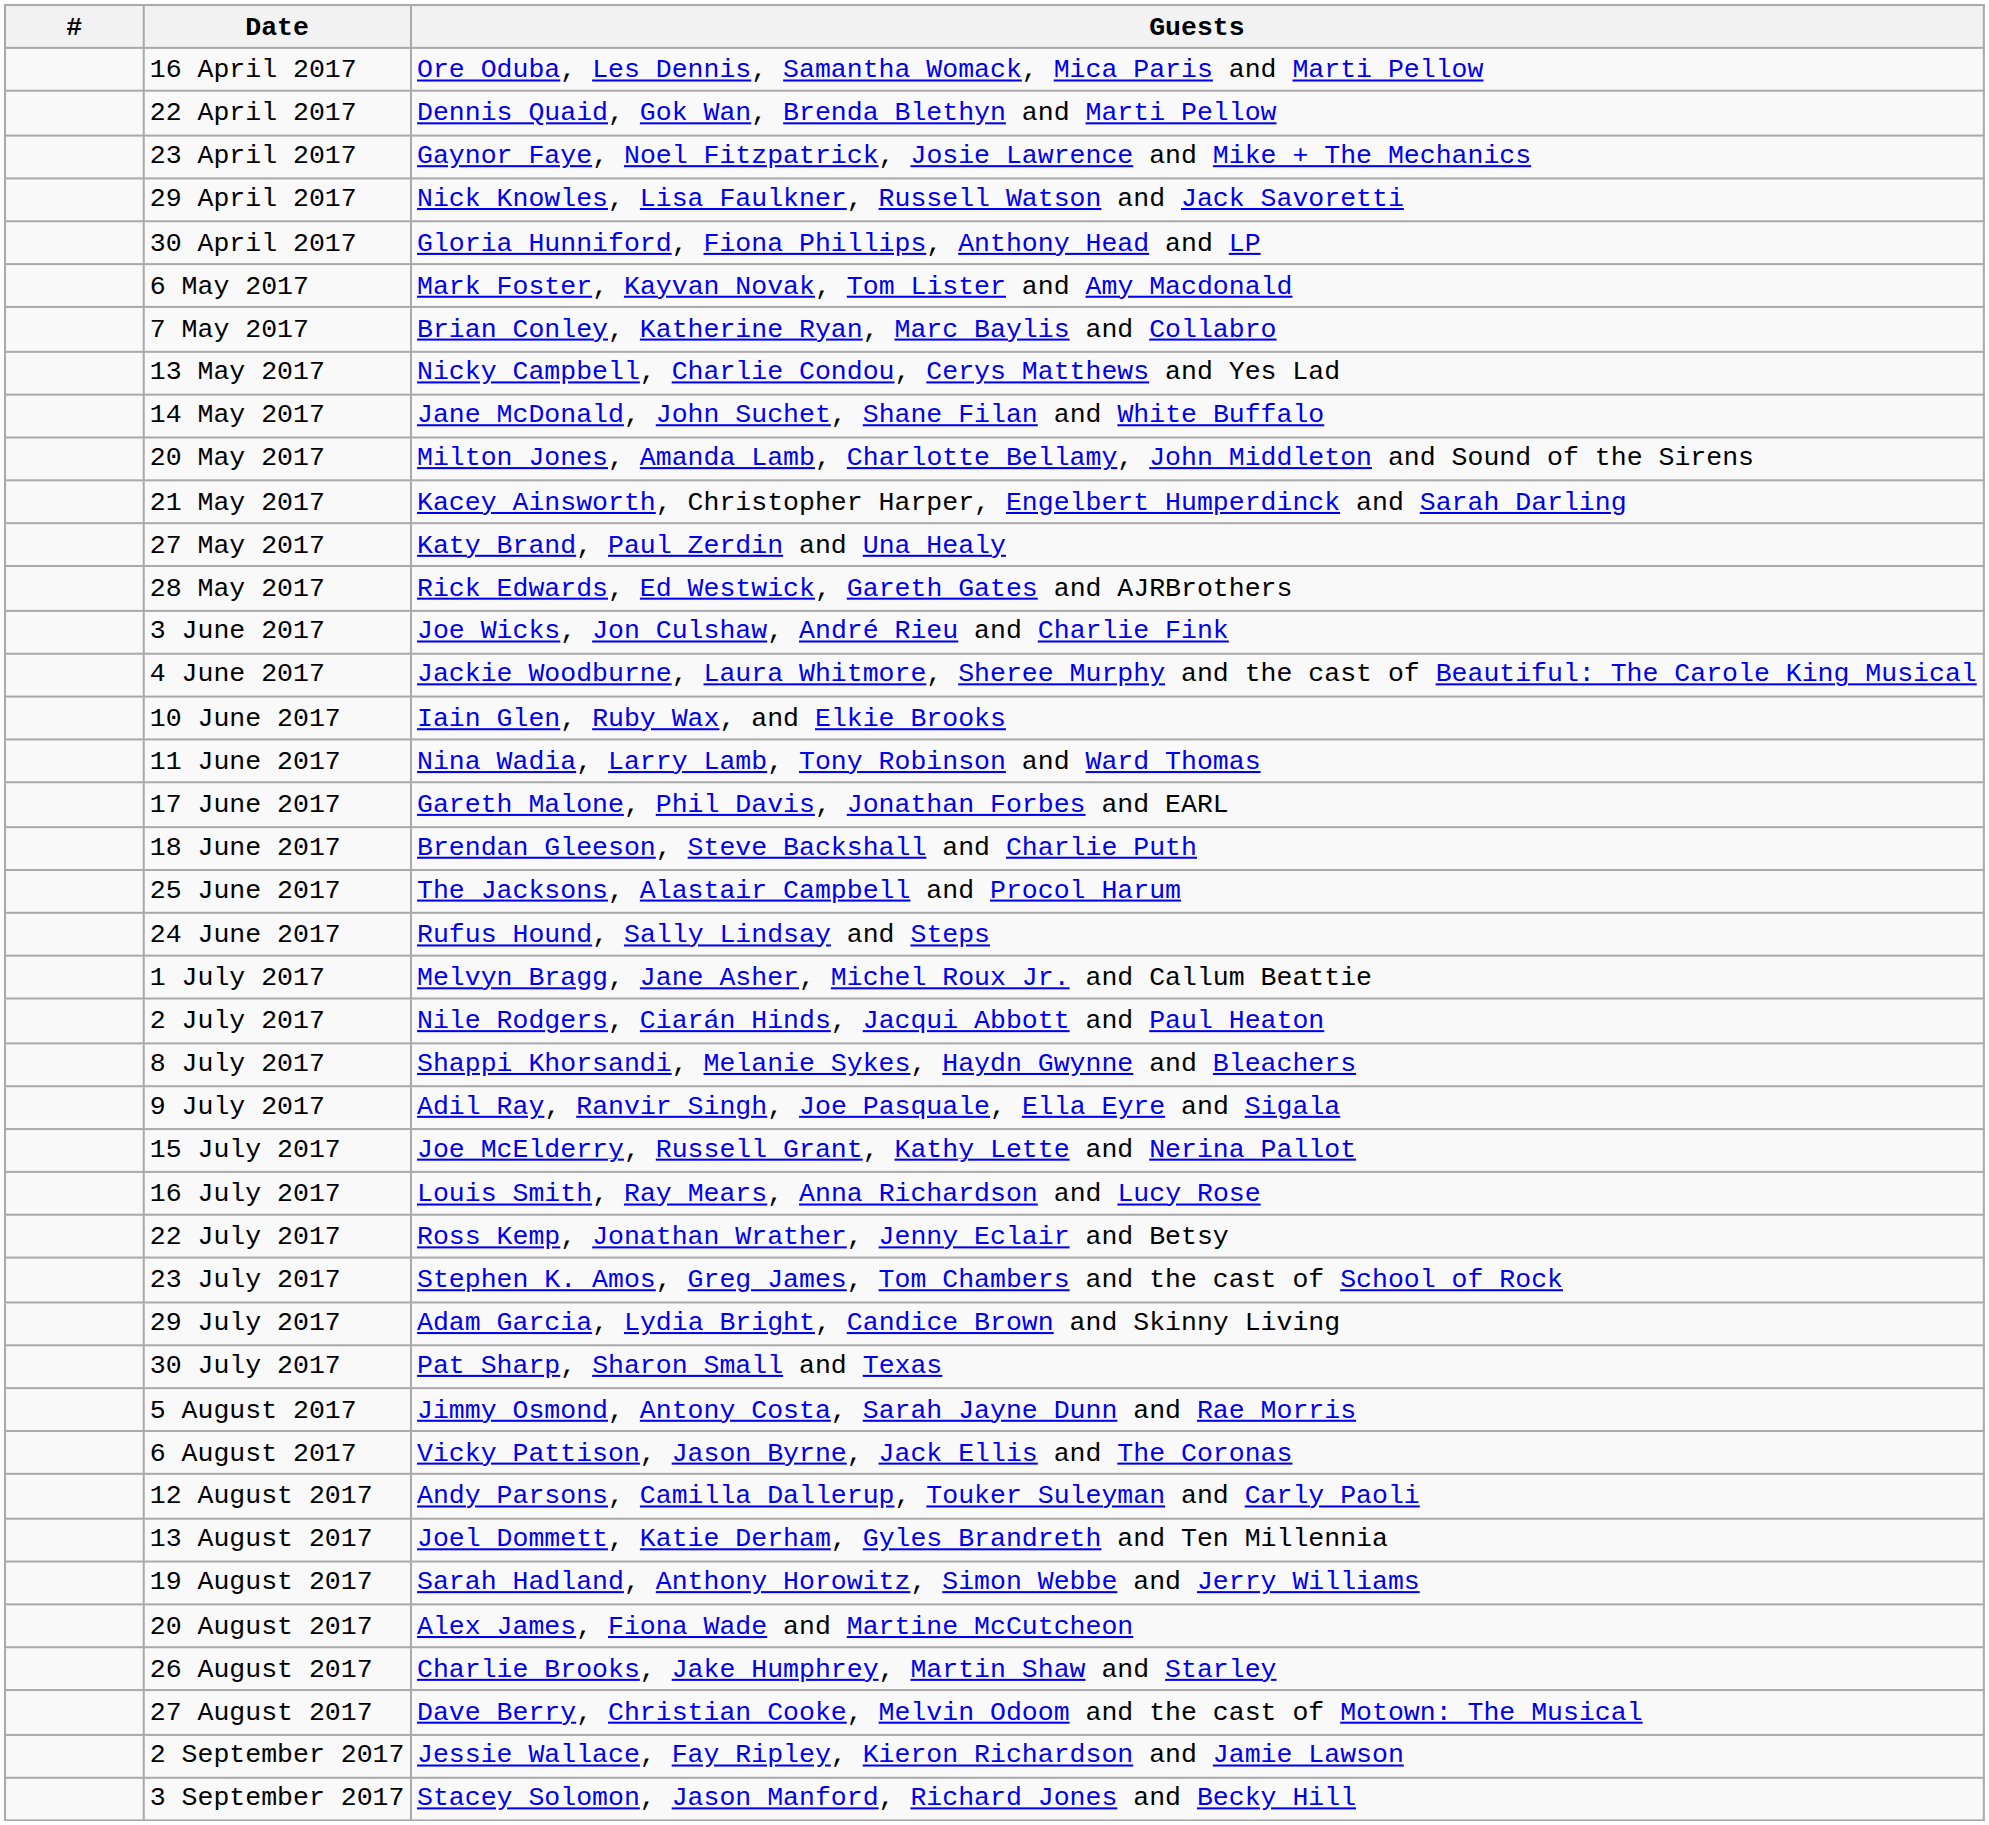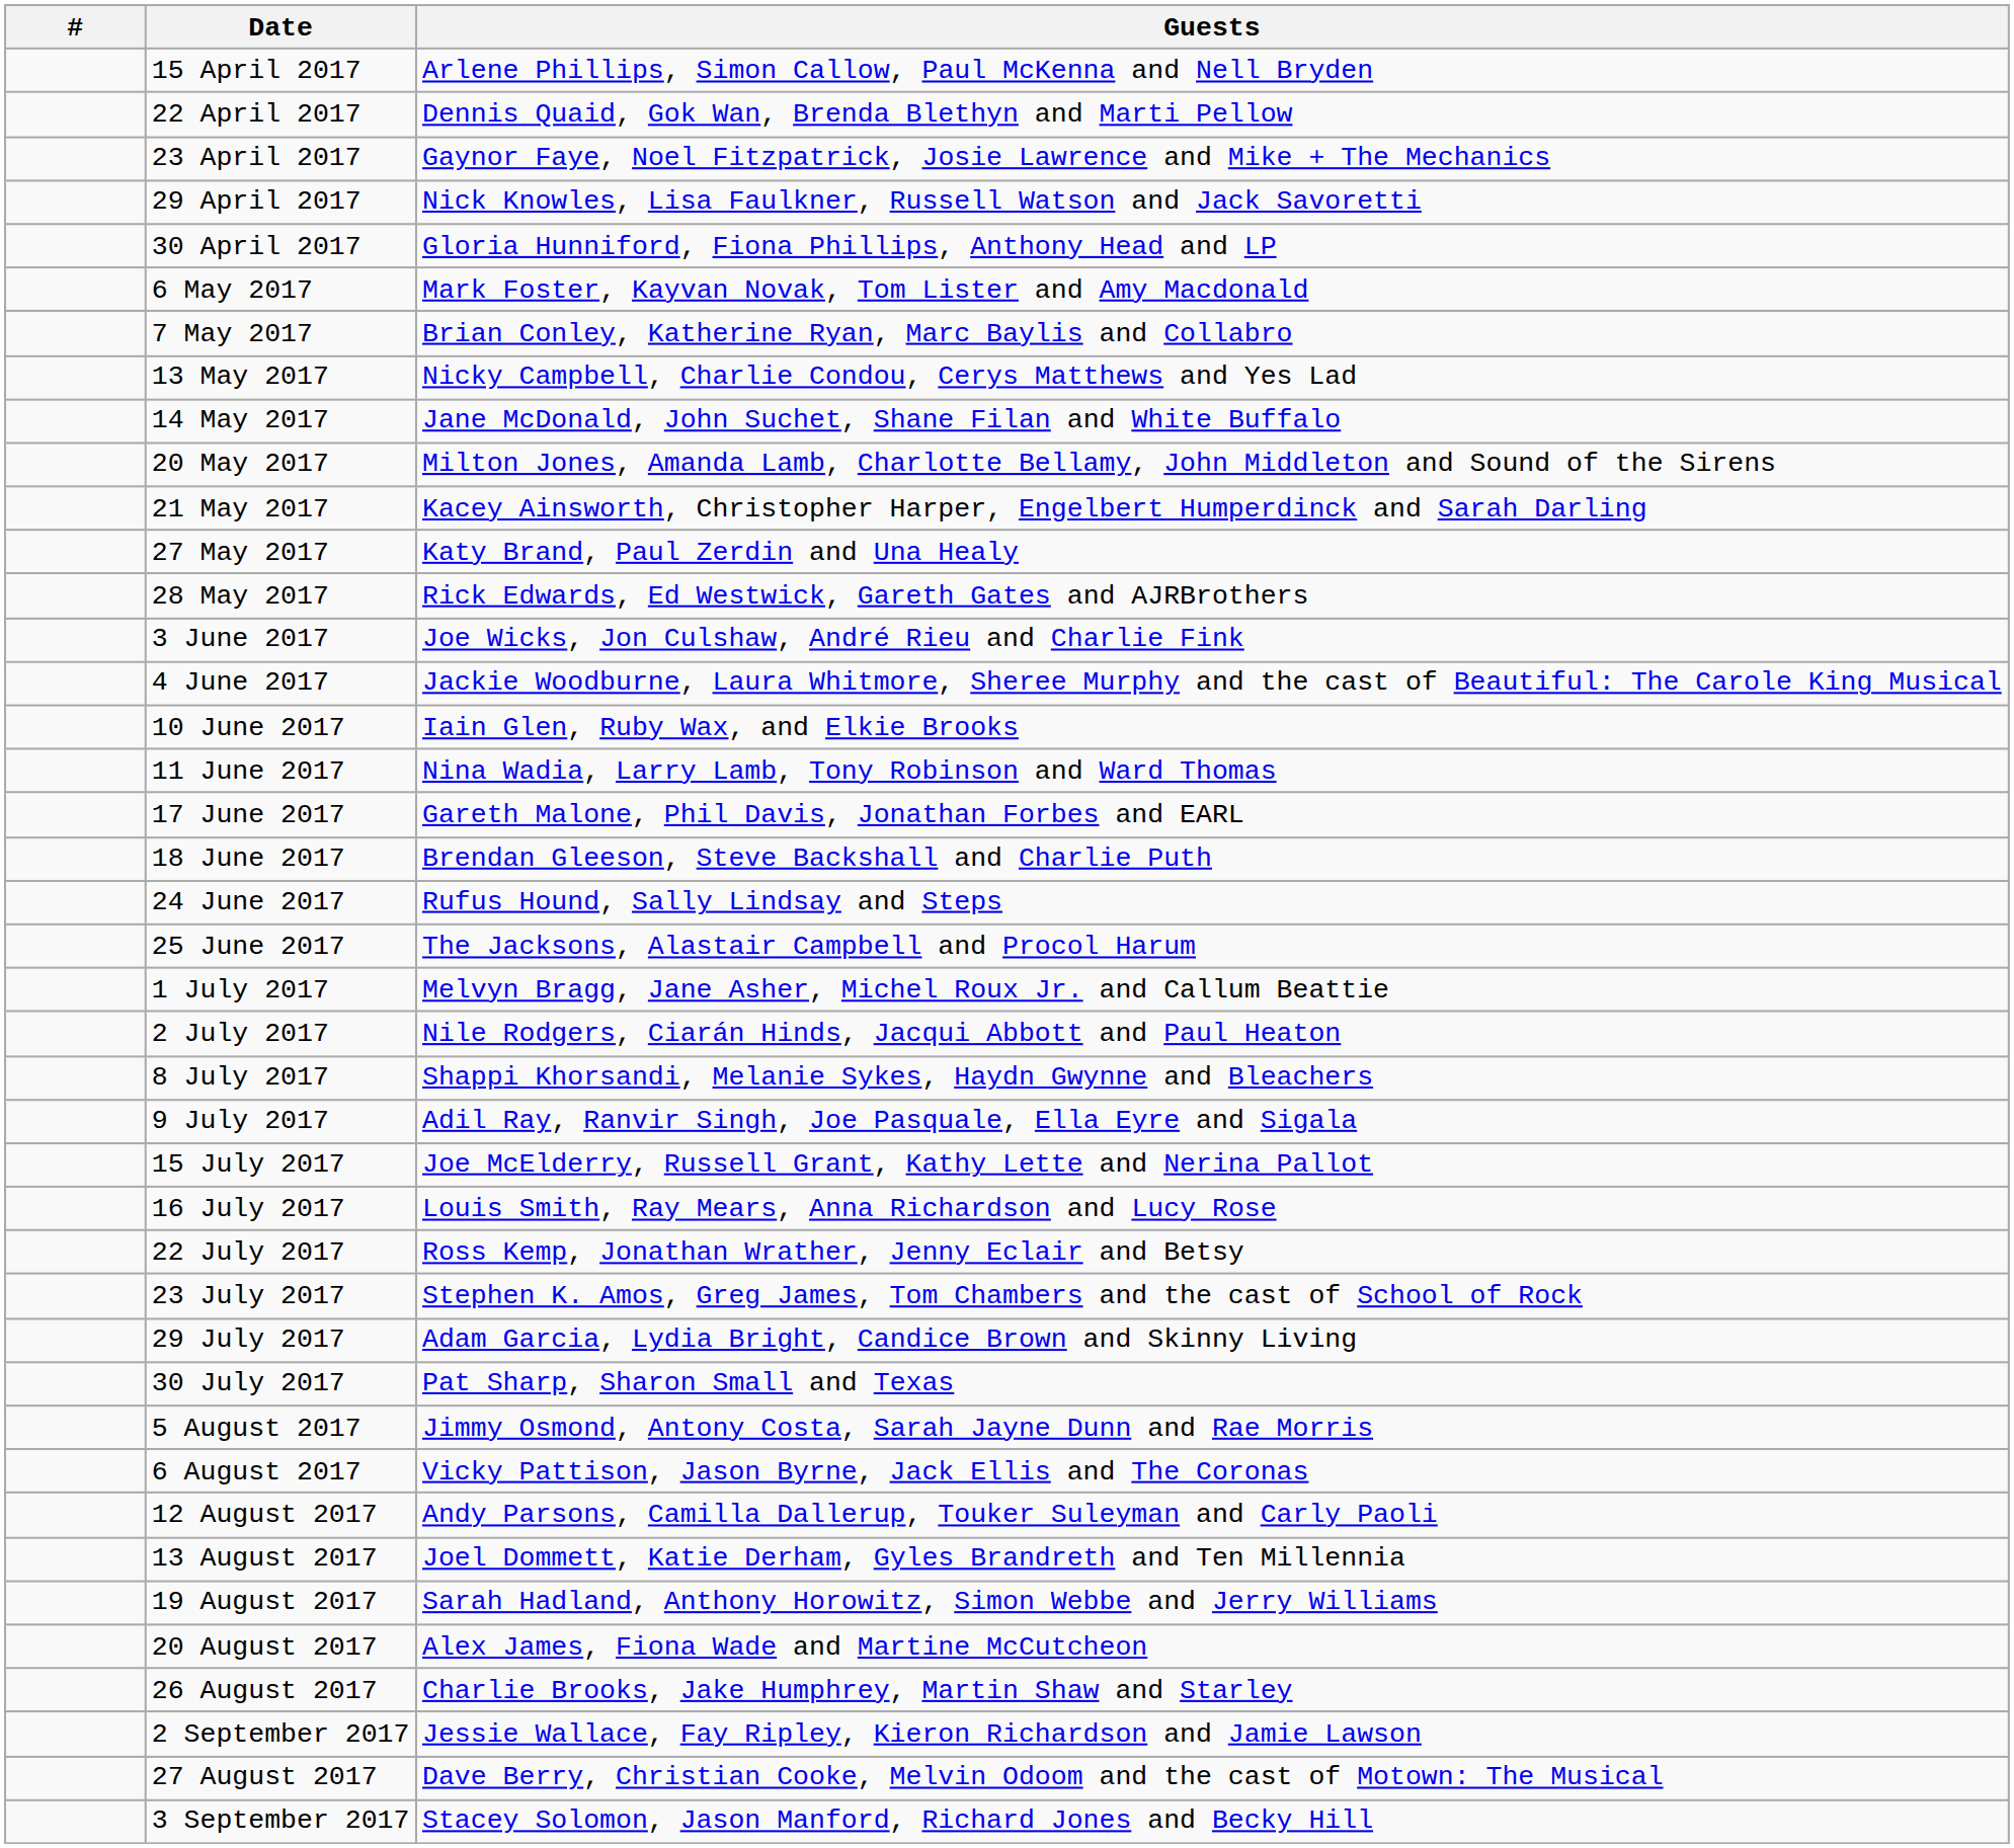+ row: 15 April 2017 | Arlene Phillips, Simon Callow, Paul McKenna and Nell Bryden
- row: 16 April 2017 | Ore Oduba, Les Dennis, Samantha Womack, Mica Paris and Marti Pellow
rows swapped: 24 June 2017 <-> 25 June 2017
rows swapped: 27 August 2017 <-> 2 September 2017
